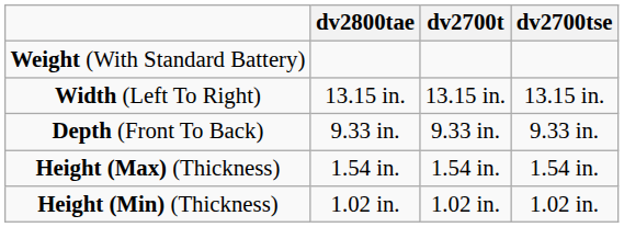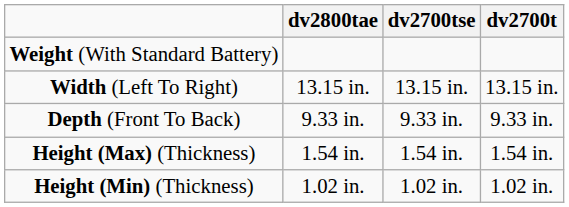columns swapped: dv2700tse <-> dv2700t
